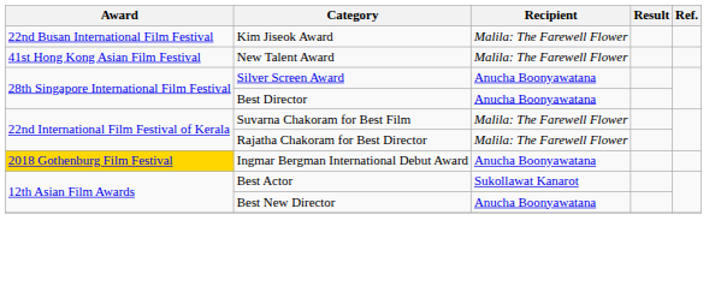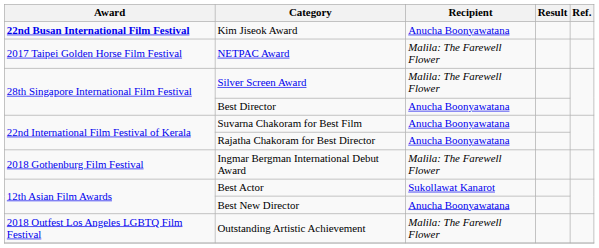Kim Jiseok Award | Award: normal -> bold
Kim Jiseok Award | Recipient: Malila: The Farewell Flower -> Anucha Boonyawatana
- row: 41st Hong Kong Asian Film Festival | New Talent Award | Malila: The Farewell Flower
+ row: 2017 Taipei Golden Horse Film Festival | NETPAC Award | Malila: The Farewell Flower
Silver Screen Award | Recipient: Anucha Boonyawatana -> Malila: The Farewell Flower
Suvarna Chakoram for Best Film | Recipient: Malila: The Farewell Flower -> Anucha Boonyawatana
Rajatha Chakoram for Best Director | Recipient: Malila: The Farewell Flower -> Anucha Boonyawatana
Ingmar Bergman International Debut Award | Award: gold background -> no background
Ingmar Bergman International Debut Award | Recipient: Anucha Boonyawatana -> Malila: The Farewell Flower
+ row: 2018 Outfest Los Angeles LGBTQ Film Festival | Outstanding Artistic Achievement | Malila: The Farewell Flower
